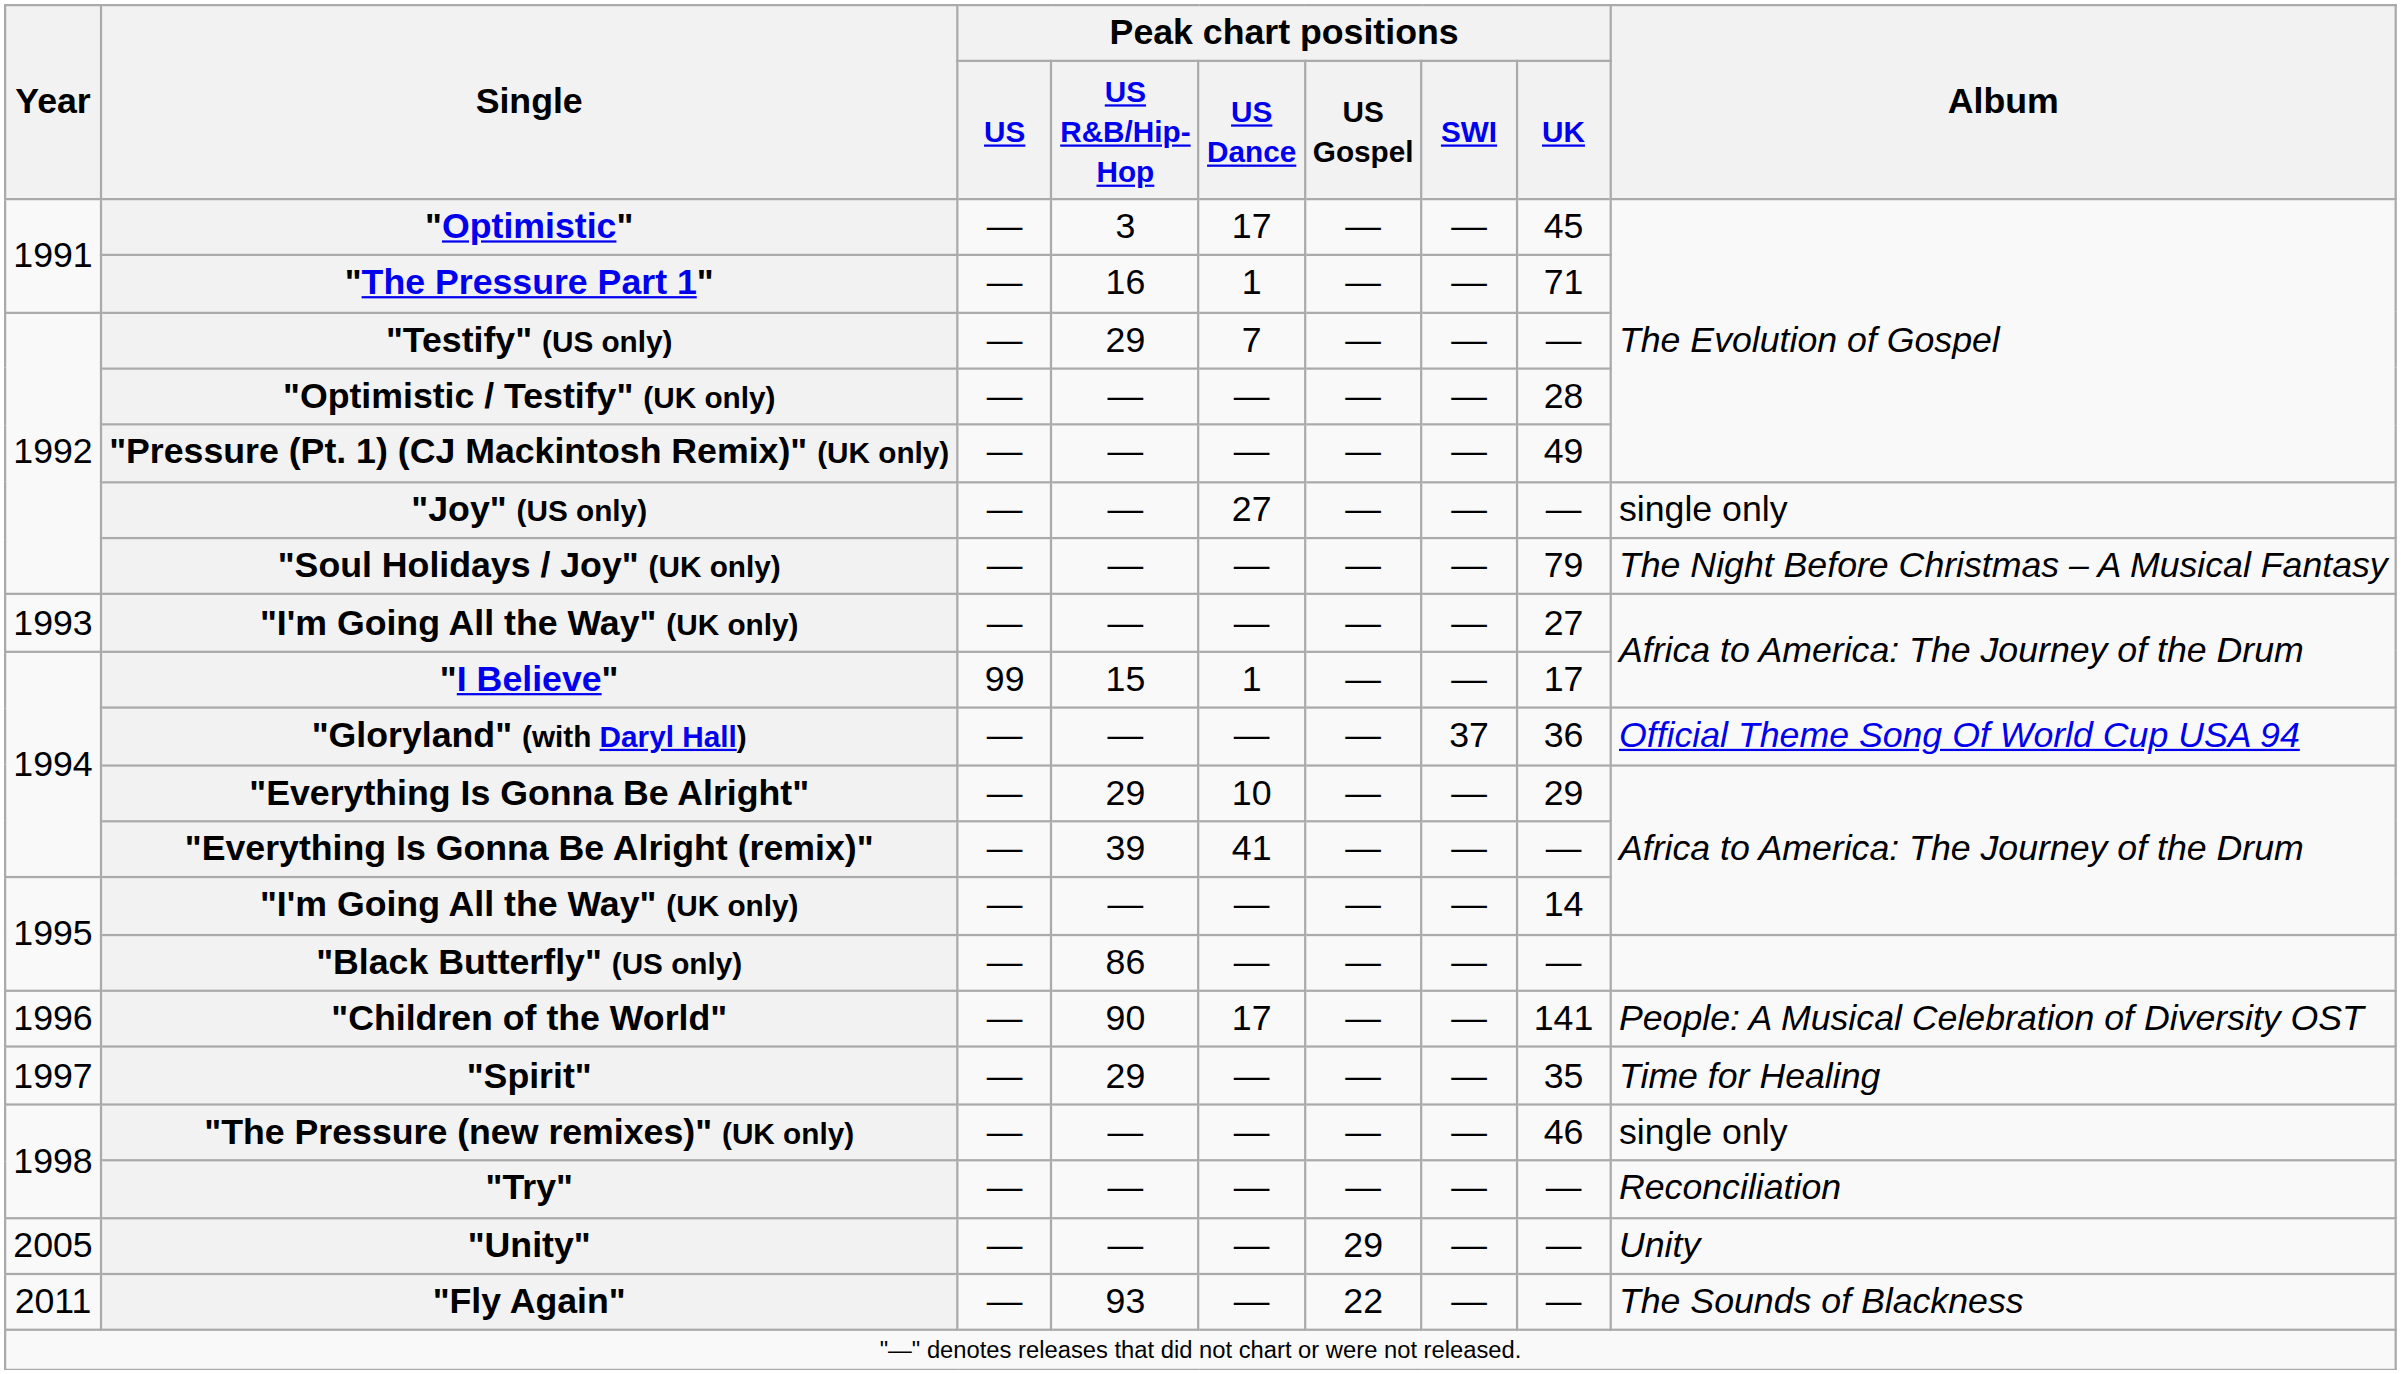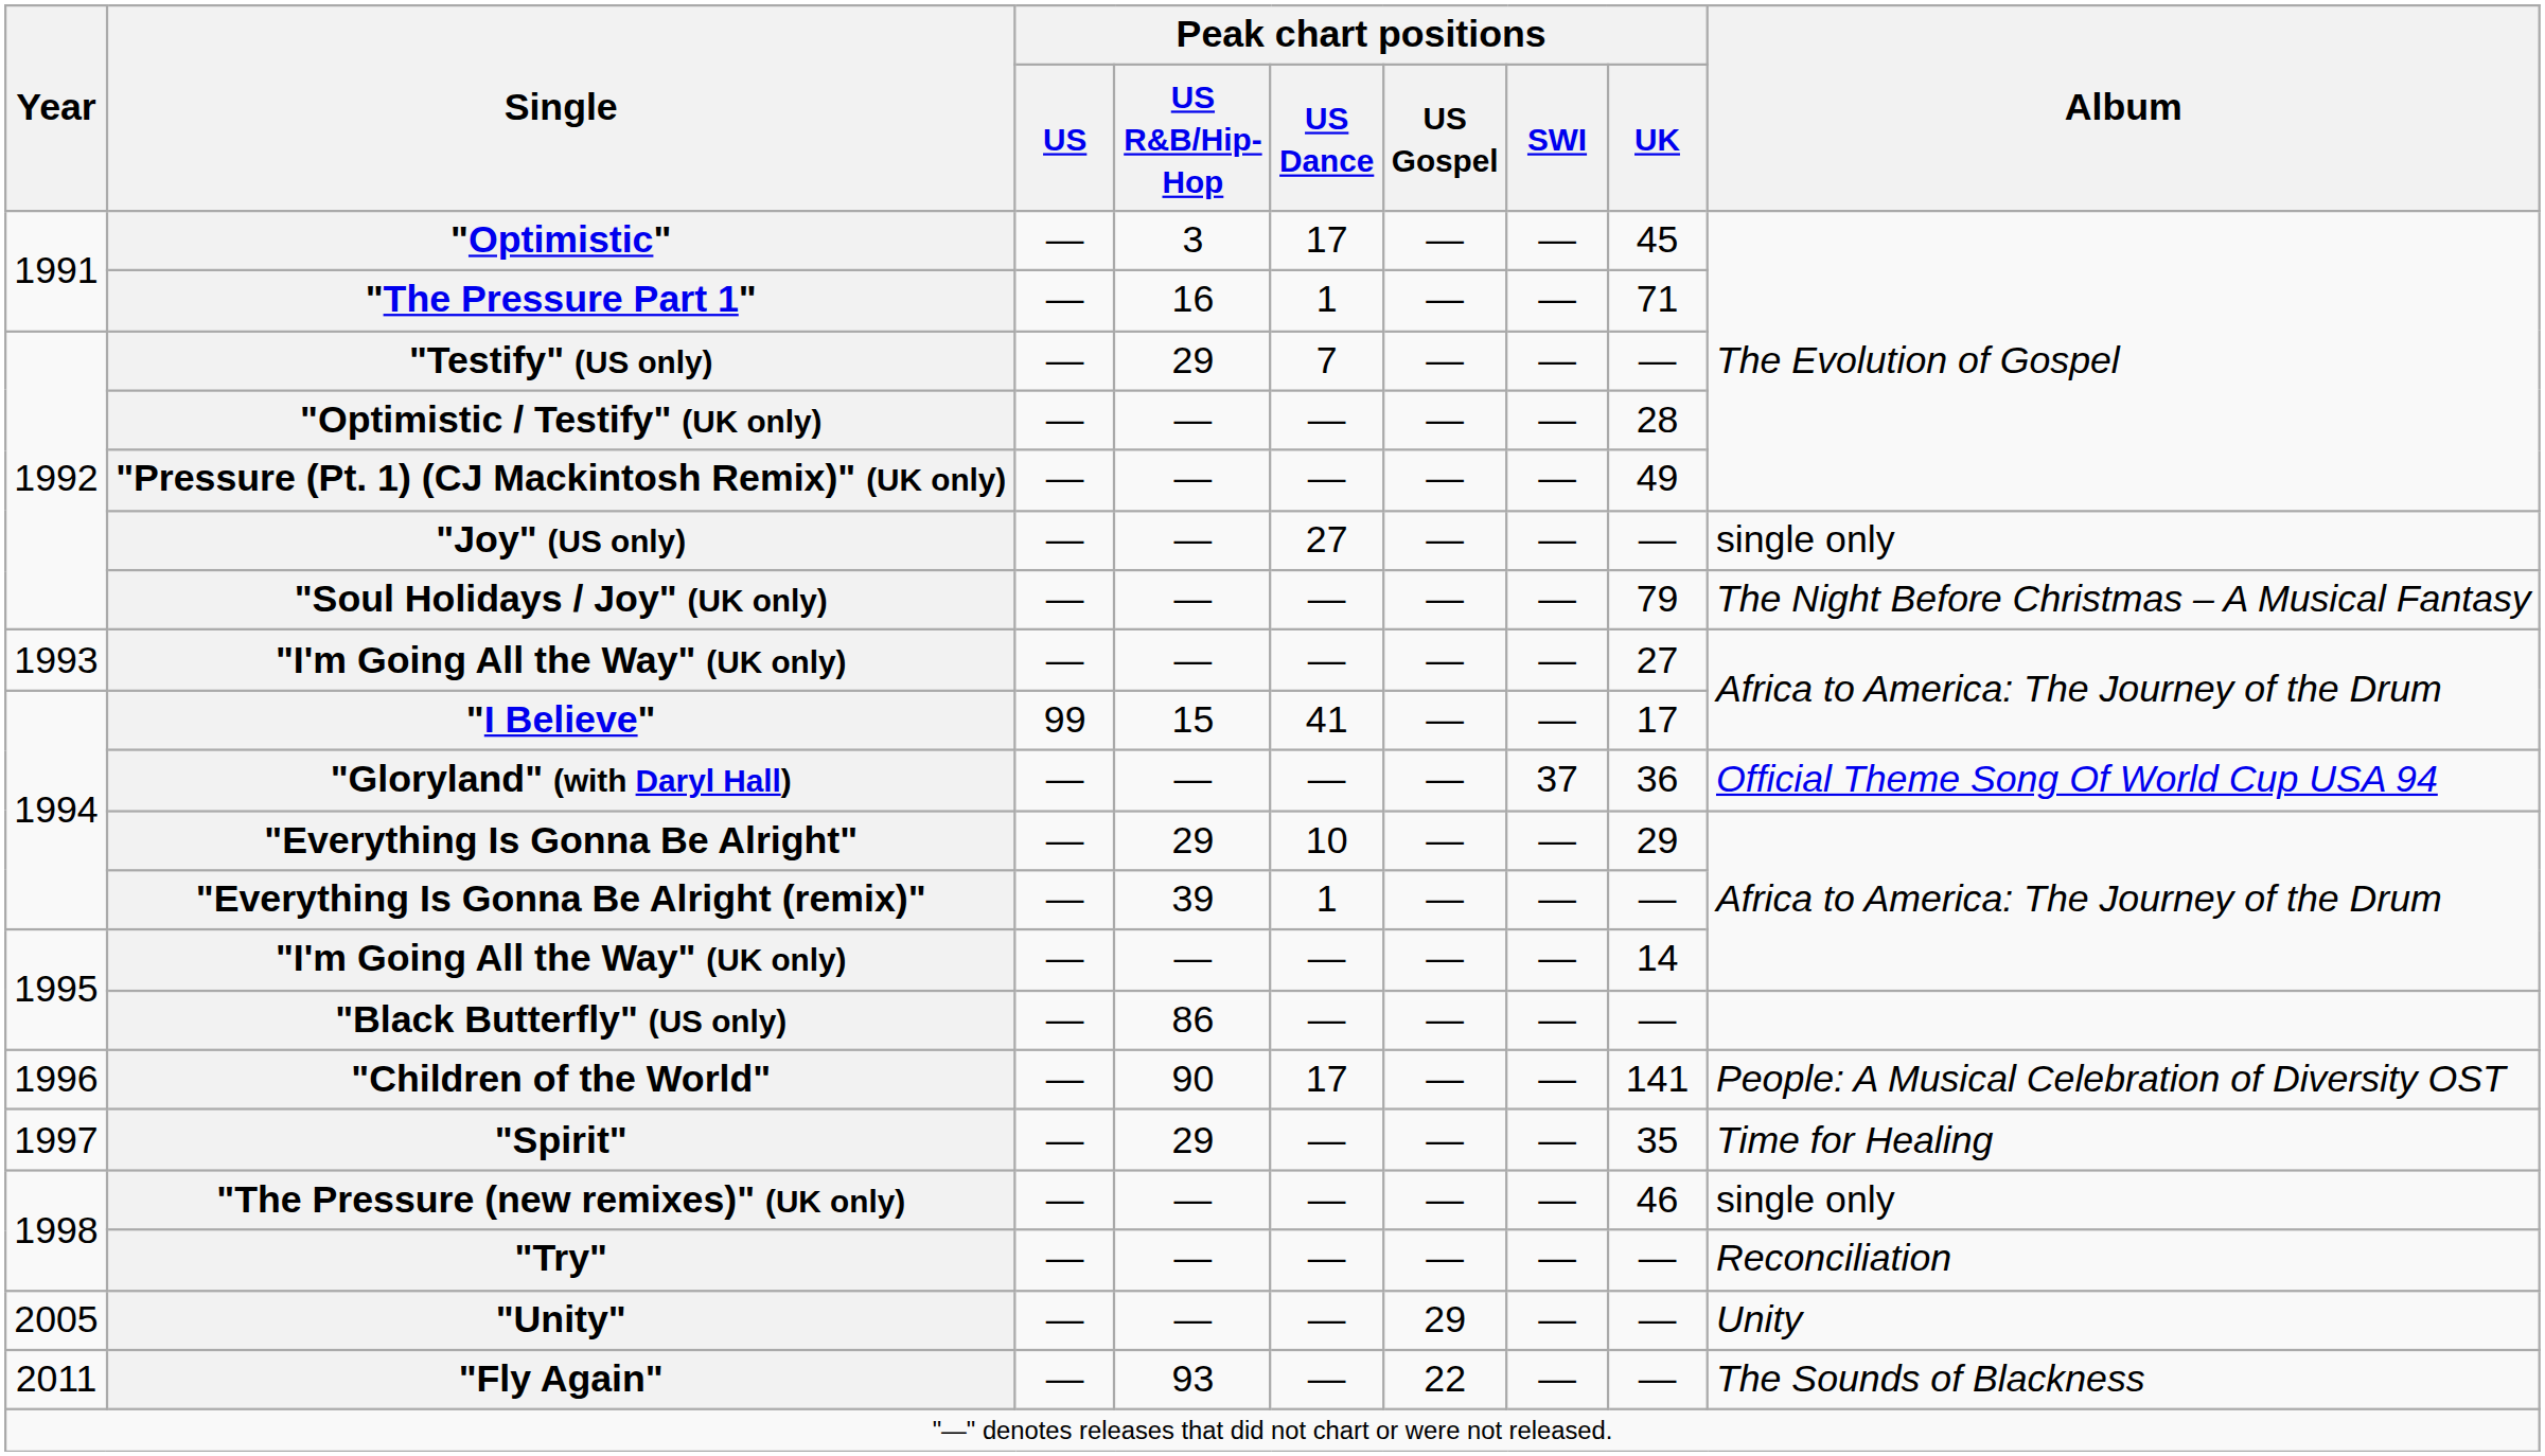"I Believe" | Peak chart positions / US Dance: 1 -> 41
"Everything Is Gonna Be Alright (remix)" | Peak chart positions / US Dance: 41 -> 1
